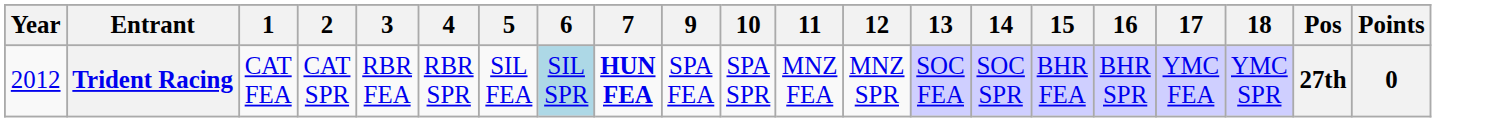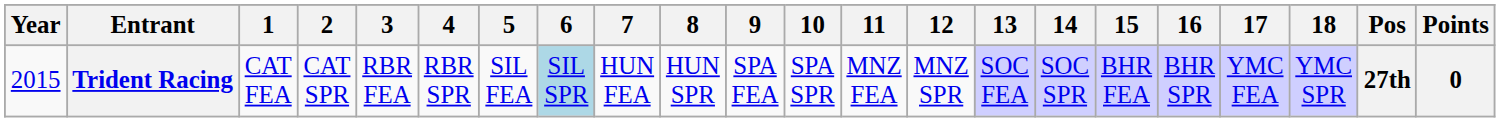+ column: 8 | HUN SPR
Trident Racing | Year: 2012 -> 2015
Trident Racing | 7: bold -> normal
